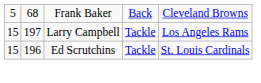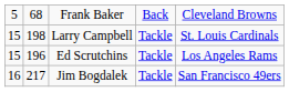Larry Campbell | column 2: 197 -> 198
Larry Campbell | column 5: Los Angeles Rams -> St. Louis Cardinals
Ed Scrutchins | column 5: St. Louis Cardinals -> Los Angeles Rams
+ row: 16 | 217 | Jim Bogdalek | Tackle | San Francisco 49ers
